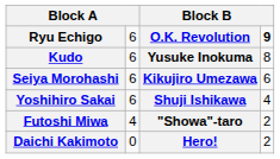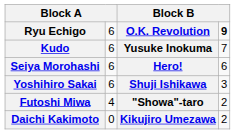Kudo | column 4: 8 -> 7
Seiya Morohashi | column 3: Kikujiro Umezawa -> Hero!
Yoshihiro Sakai | column 4: 4 -> 3
Daichi Kakimoto | column 3: Hero! -> Kikujiro Umezawa
